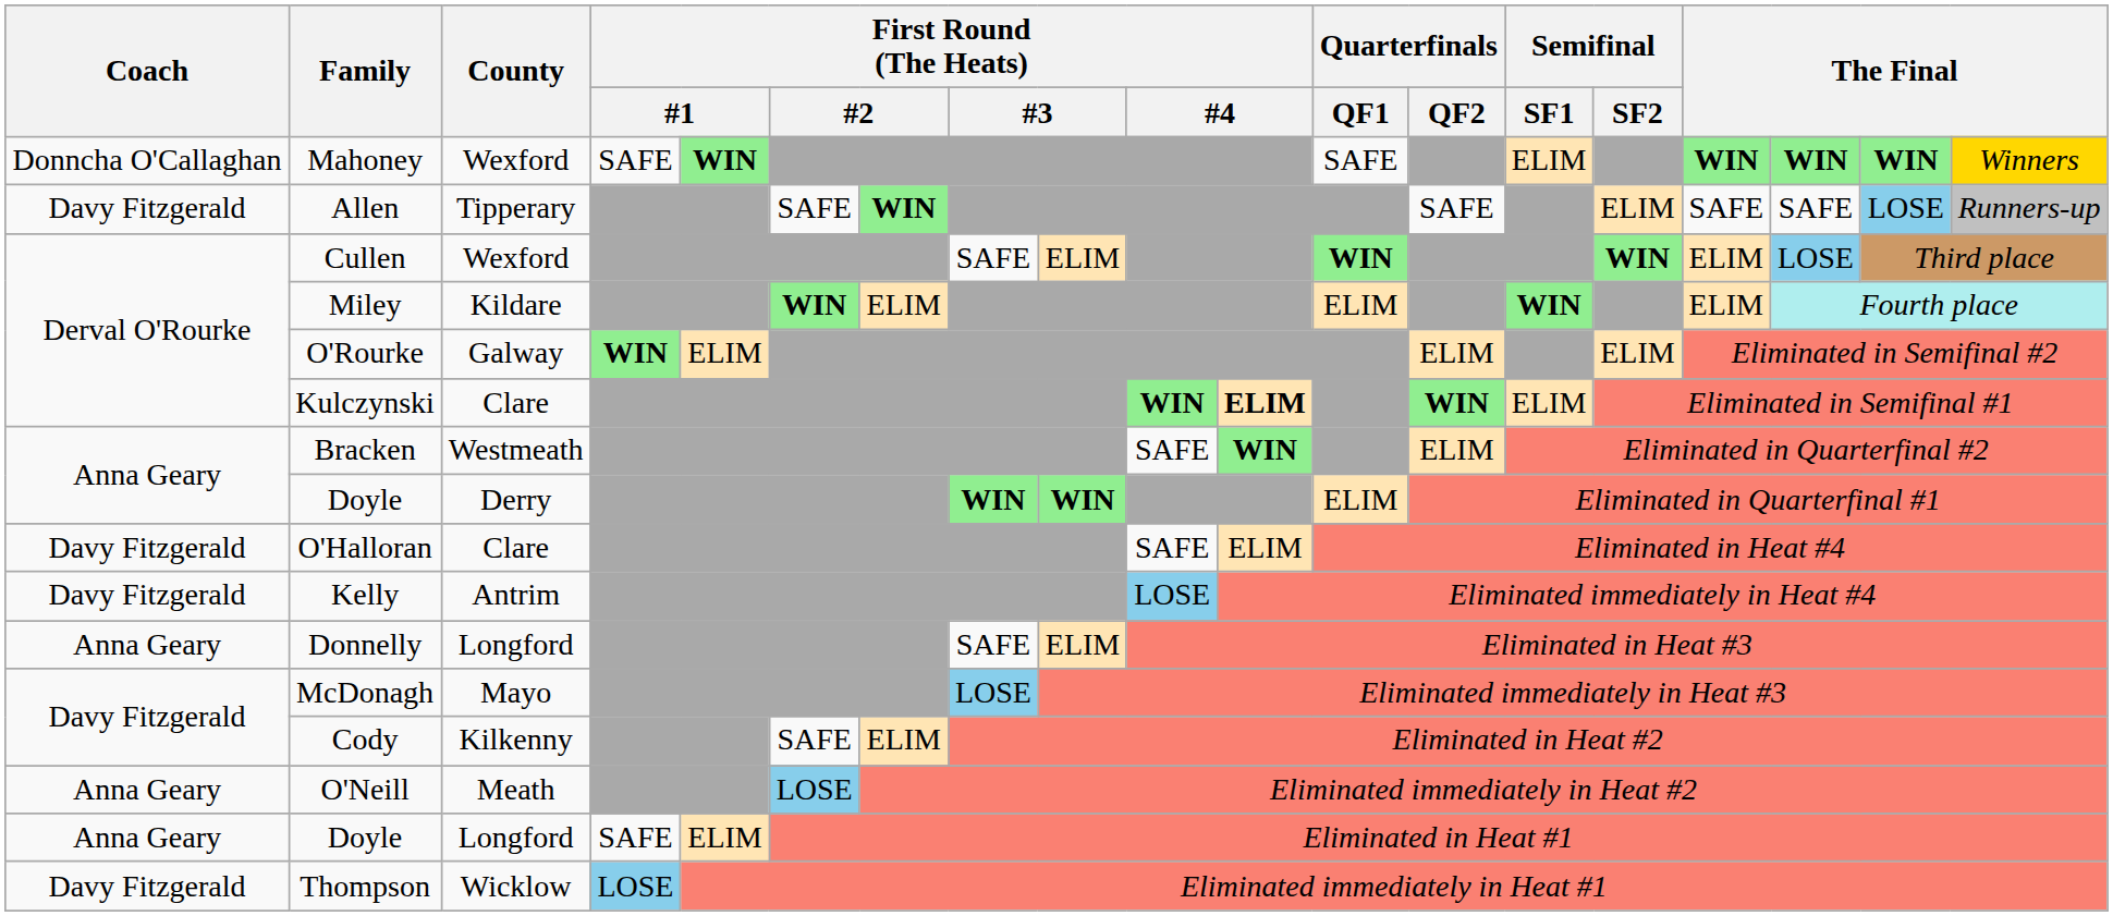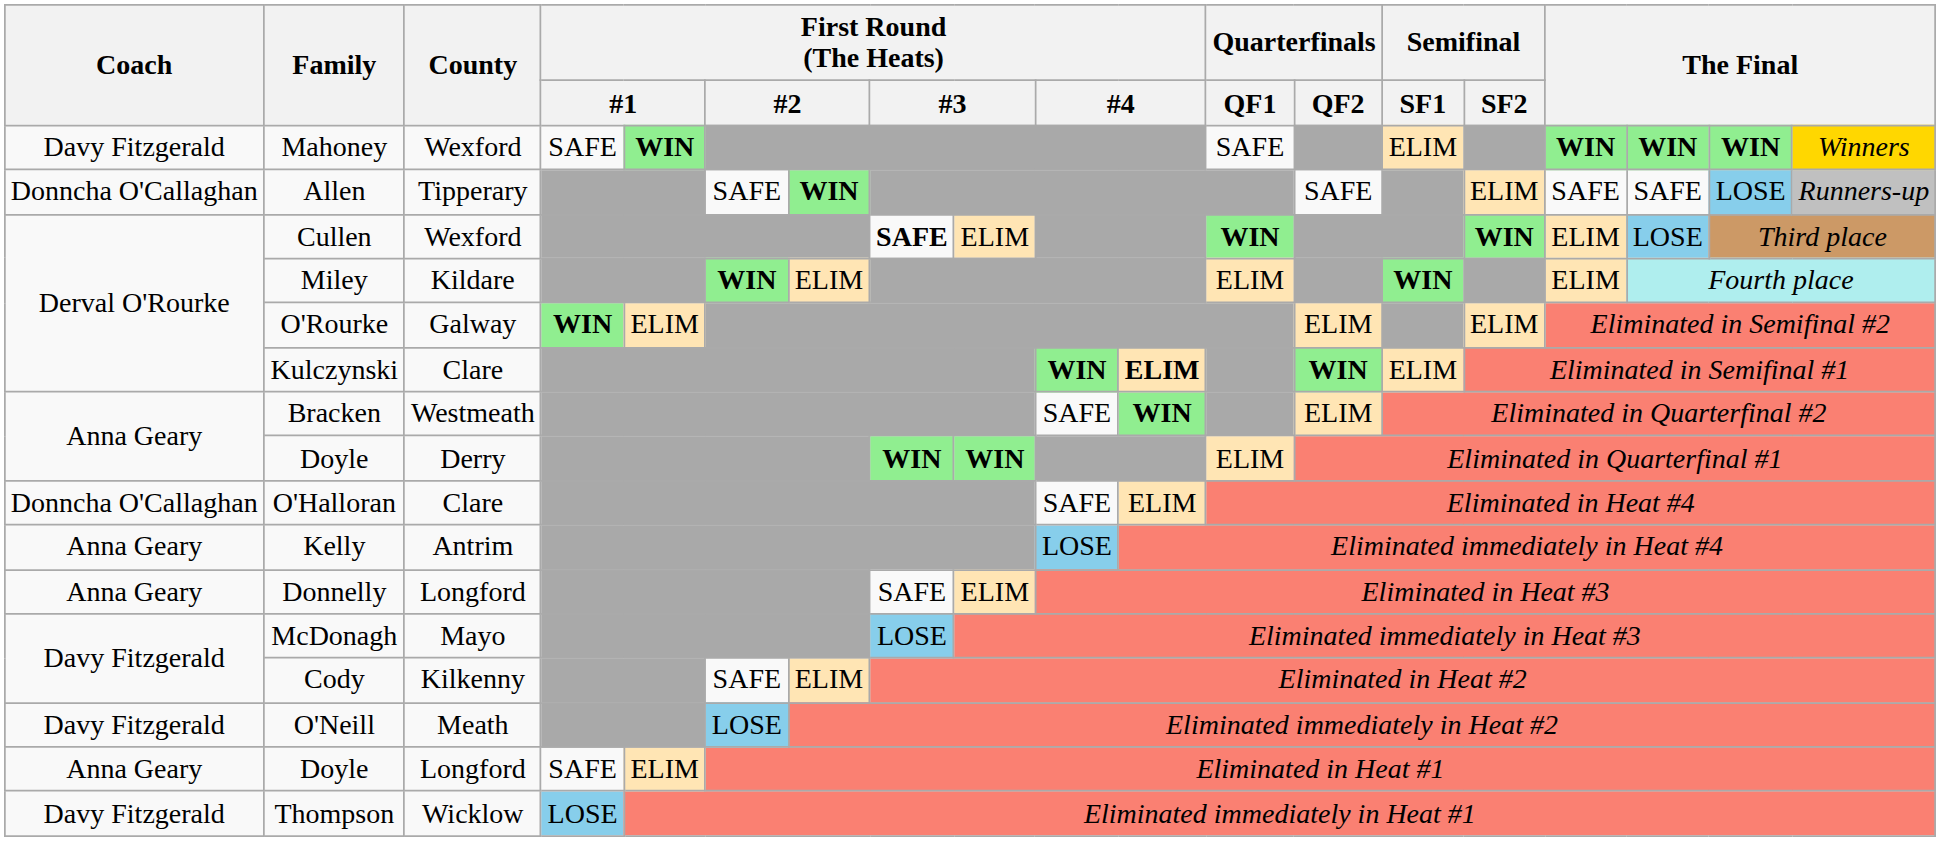Mahoney | Coach: Donncha O'Callaghan -> Davy Fitzgerald
Allen | Coach: Davy Fitzgerald -> Donncha O'Callaghan
Cullen | column 8: normal -> bold
O'Halloran | Coach: Davy Fitzgerald -> Donncha O'Callaghan
Kelly | Coach: Davy Fitzgerald -> Anna Geary
O'Neill | Coach: Anna Geary -> Davy Fitzgerald
